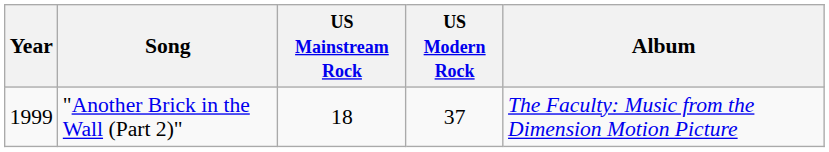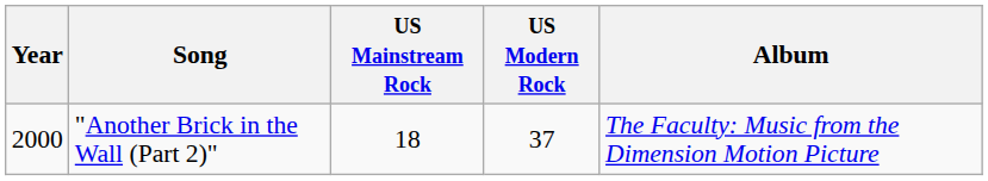"Another Brick in the Wall (Part 2)" | Year: 1999 -> 2000
